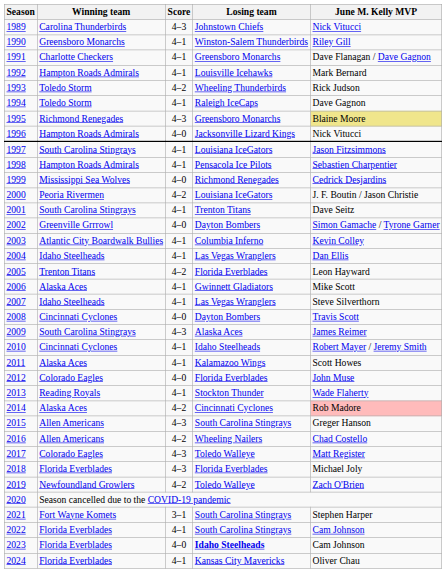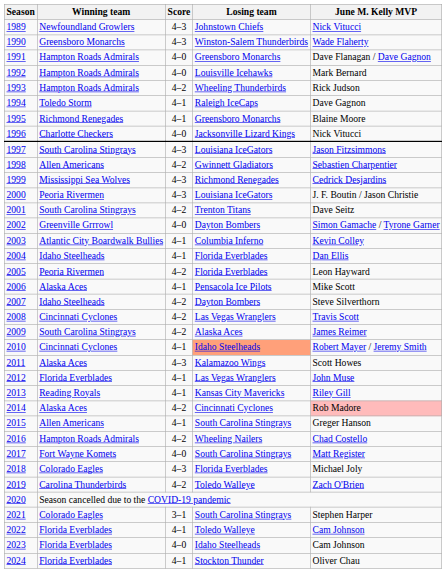1989 | Winning team: Carolina Thunderbirds -> Newfoundland Growlers
1990 | Score: 4–1 -> 4–3
1990 | June M. Kelly MVP: Riley Gill -> Wade Flaherty
1991 | Winning team: Charlotte Checkers -> Hampton Roads Admirals
1991 | Score: 4–1 -> 4–0
1992 | Score: 4–1 -> 4–0
1993 | Winning team: Toledo Storm -> Hampton Roads Admirals
1995 | Score: 4–3 -> 4–1
1995 | June M. Kelly MVP: khaki background -> no background
1996 | Winning team: Hampton Roads Admirals -> Charlotte Checkers
1997 | Score: 4–1 -> 4–3
1998 | Winning team: Hampton Roads Admirals -> Allen Americans
1998 | Score: 4–1 -> 4–2
1998 | Losing team: Pensacola Ice Pilots -> Gwinnett Gladiators
1999 | Score: 4–0 -> 4–3
2000 | Score: 4–2 -> 4–3
2001 | Score: 4–1 -> 4–2
2004 | Losing team: Las Vegas Wranglers -> Florida Everblades
2005 | Winning team: Trenton Titans -> Peoria Rivermen
2006 | Losing team: Gwinnett Gladiators -> Pensacola Ice Pilots
2007 | Score: 4–1 -> 4–2
2007 | Losing team: Las Vegas Wranglers -> Dayton Bombers
2008 | Score: 4–0 -> 4–2
2008 | Losing team: Dayton Bombers -> Las Vegas Wranglers
2009 | Score: 4–3 -> 4–2
2010 | Losing team: no background -> lightsalmon background
2011 | Score: 4–1 -> 4–3
2012 | Winning team: Colorado Eagles -> Florida Everblades
2012 | Score: 4–0 -> 4–1
2012 | Losing team: Florida Everblades -> Las Vegas Wranglers
2013 | Losing team: Stockton Thunder -> Kansas City Mavericks
2013 | June M. Kelly MVP: Wade Flaherty -> Riley Gill
2015 | Score: 4–3 -> 4–1
2016 | Winning team: Allen Americans -> Hampton Roads Admirals
2017 | Winning team: Colorado Eagles -> Fort Wayne Komets
2017 | Score: 4–3 -> 4–0
2017 | Losing team: Toledo Walleye -> South Carolina Stingrays
2018 | Winning team: Florida Everblades -> Colorado Eagles
2019 | Winning team: Newfoundland Growlers -> Carolina Thunderbirds
2021 | Winning team: Fort Wayne Komets -> Colorado Eagles
2022 | Losing team: South Carolina Stingrays -> Toledo Walleye
2023 | Losing team: bold -> normal
2024 | Losing team: Kansas City Mavericks -> Stockton Thunder
